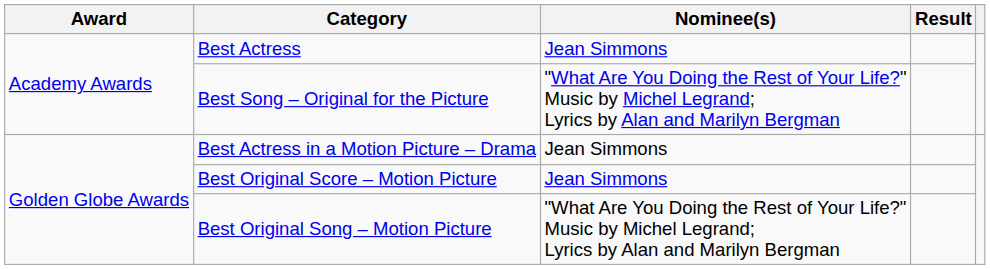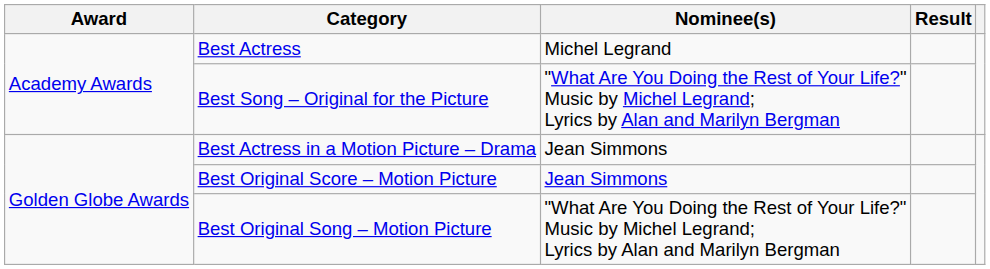Best Actress | Nominee(s): Jean Simmons -> Michel Legrand
